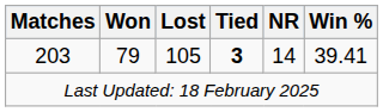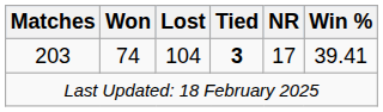203 | Won: 79 -> 74
203 | Lost: 105 -> 104
203 | NR: 14 -> 17
